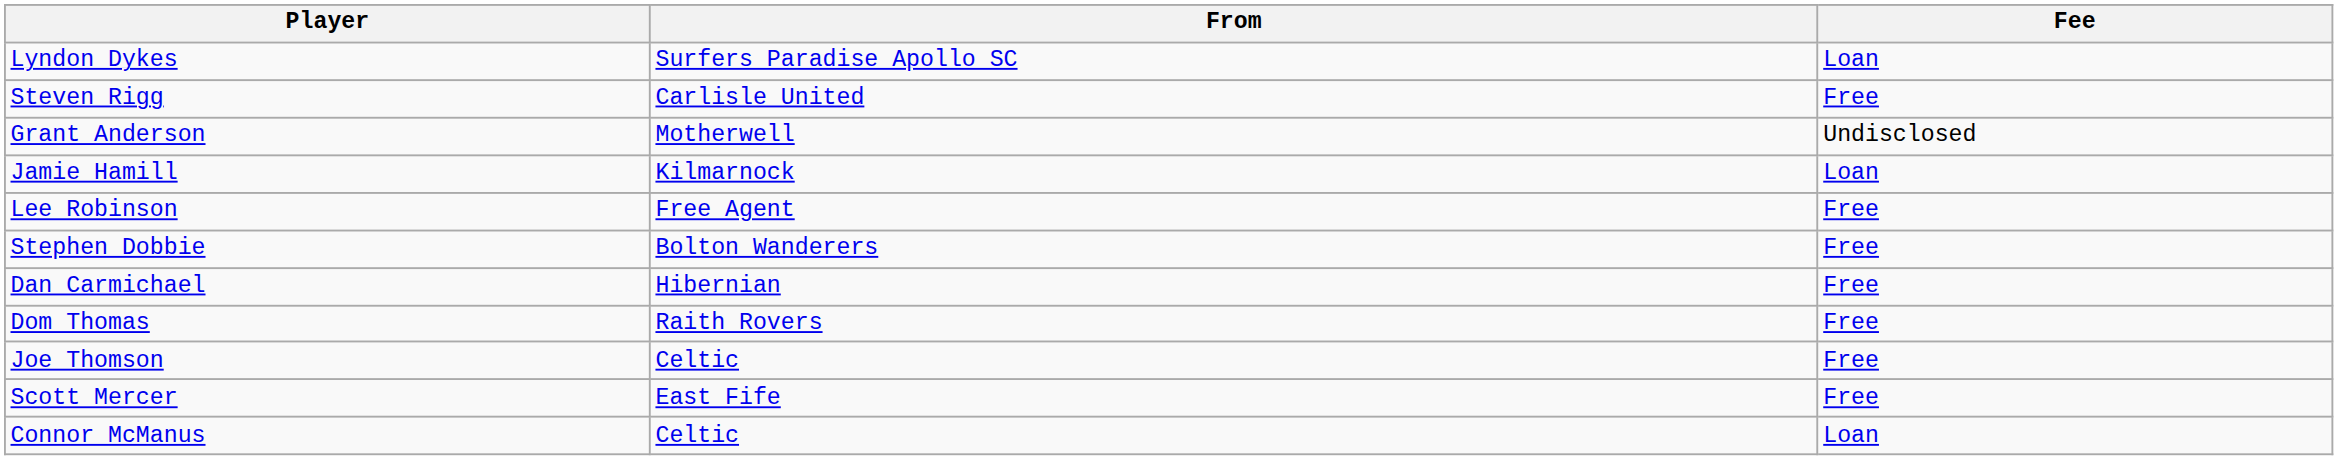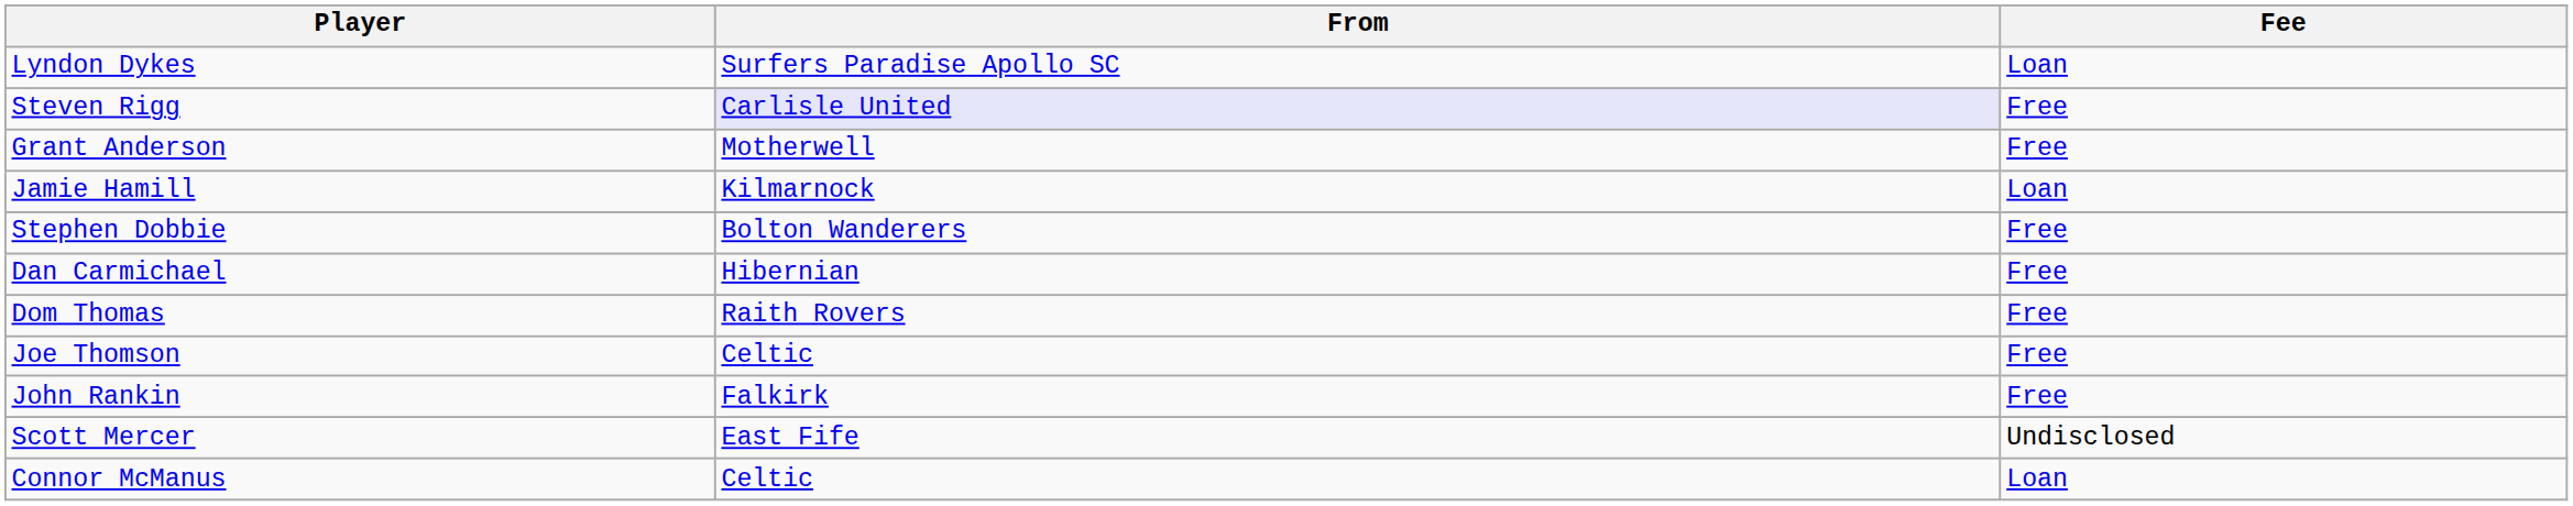Steven Rigg | From: no background -> lavender background
Grant Anderson | Fee: Undisclosed -> Free
- row: Lee Robinson | Free Agent | Free
+ row: John Rankin | Falkirk | Free
Scott Mercer | Fee: Free -> Undisclosed
